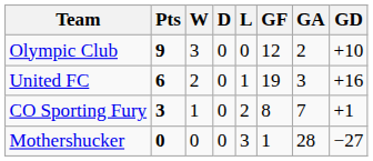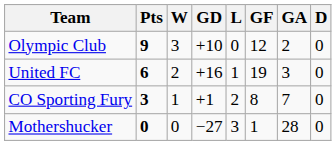columns swapped: D <-> GD
